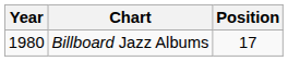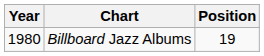Billboard Jazz Albums | Position: 17 -> 19
